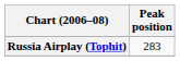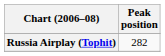Russia Airplay (Tophit) | Peak position: 283 -> 282
